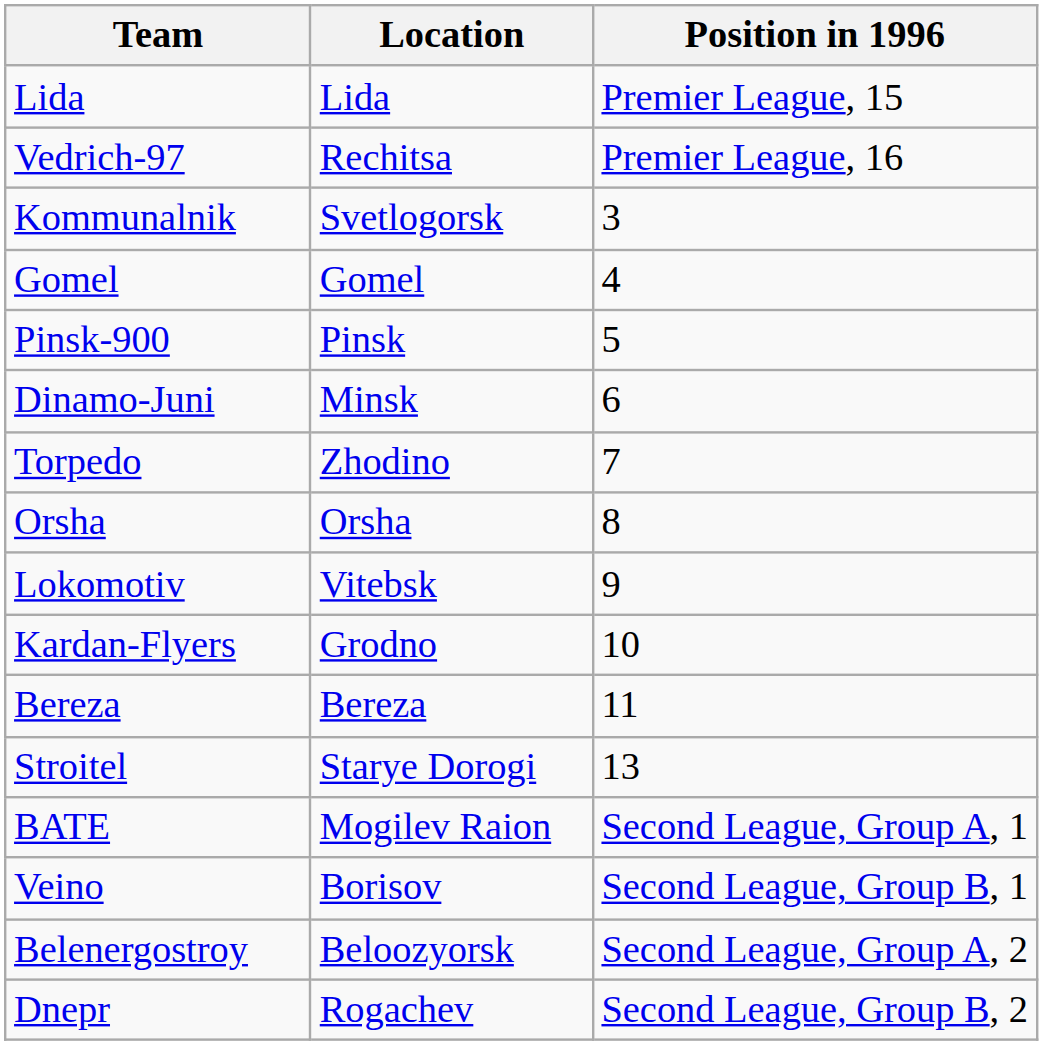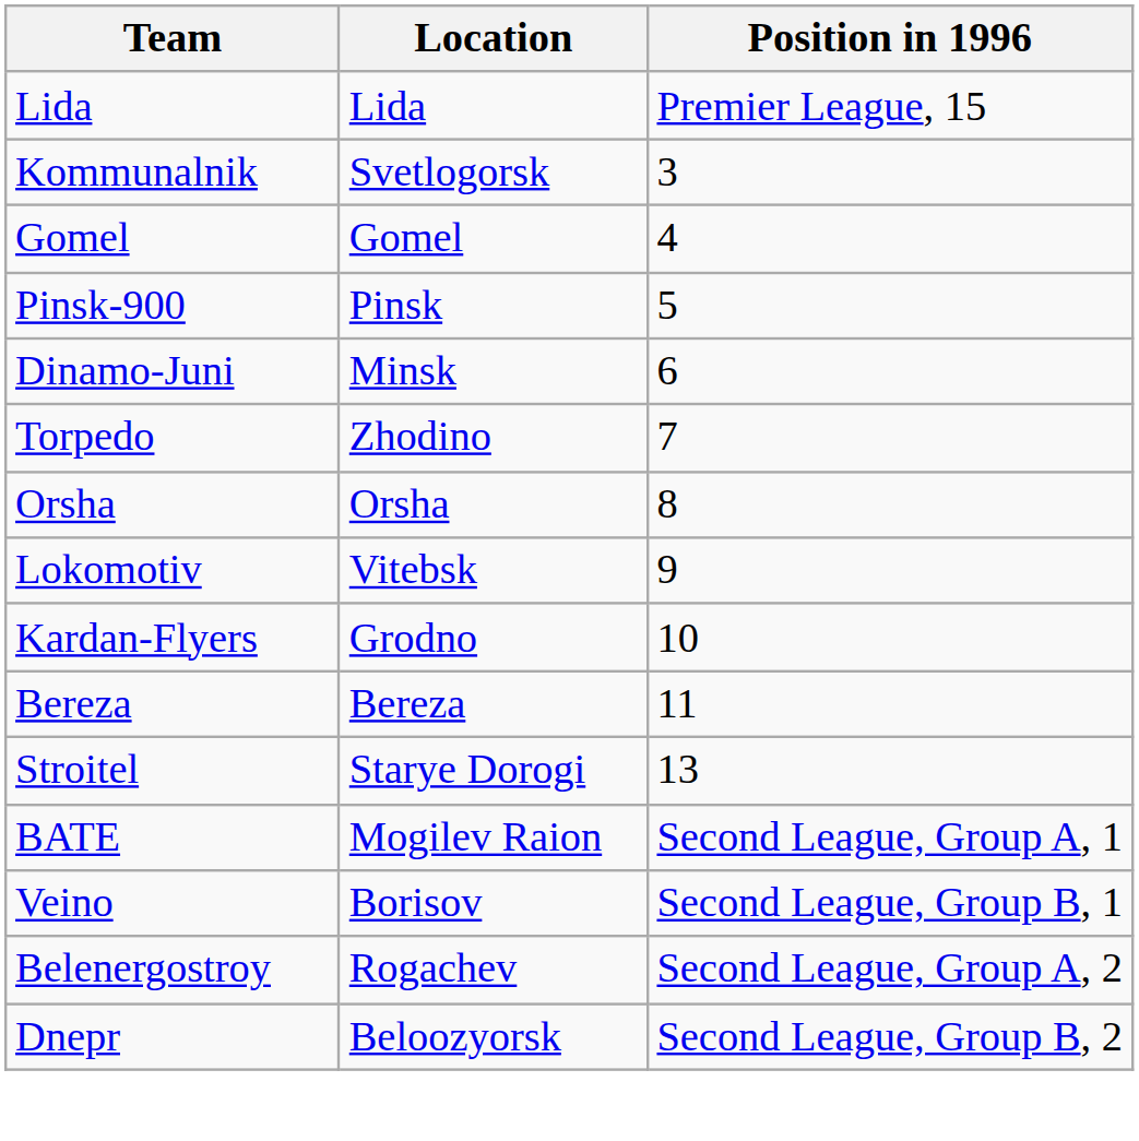- row: Vedrich-97 | Rechitsa | Premier League, 16
Belenergostroy | Location: Beloozyorsk -> Rogachev
Dnepr | Location: Rogachev -> Beloozyorsk
